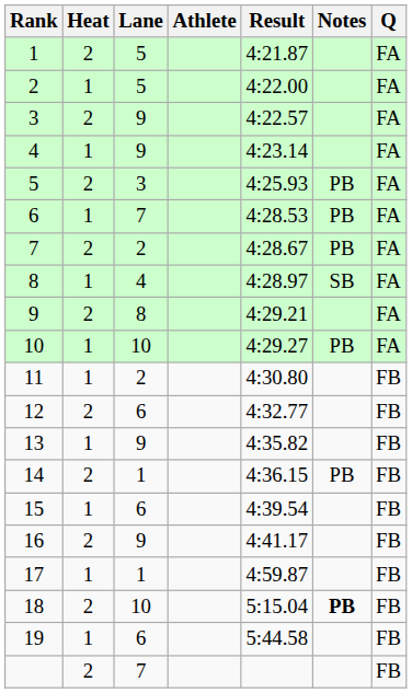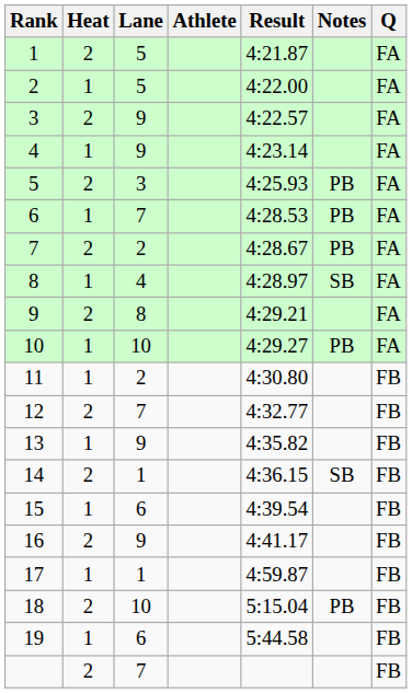12 | Lane: 6 -> 7
14 | Notes: PB -> SB
18 | Notes: bold -> normal
